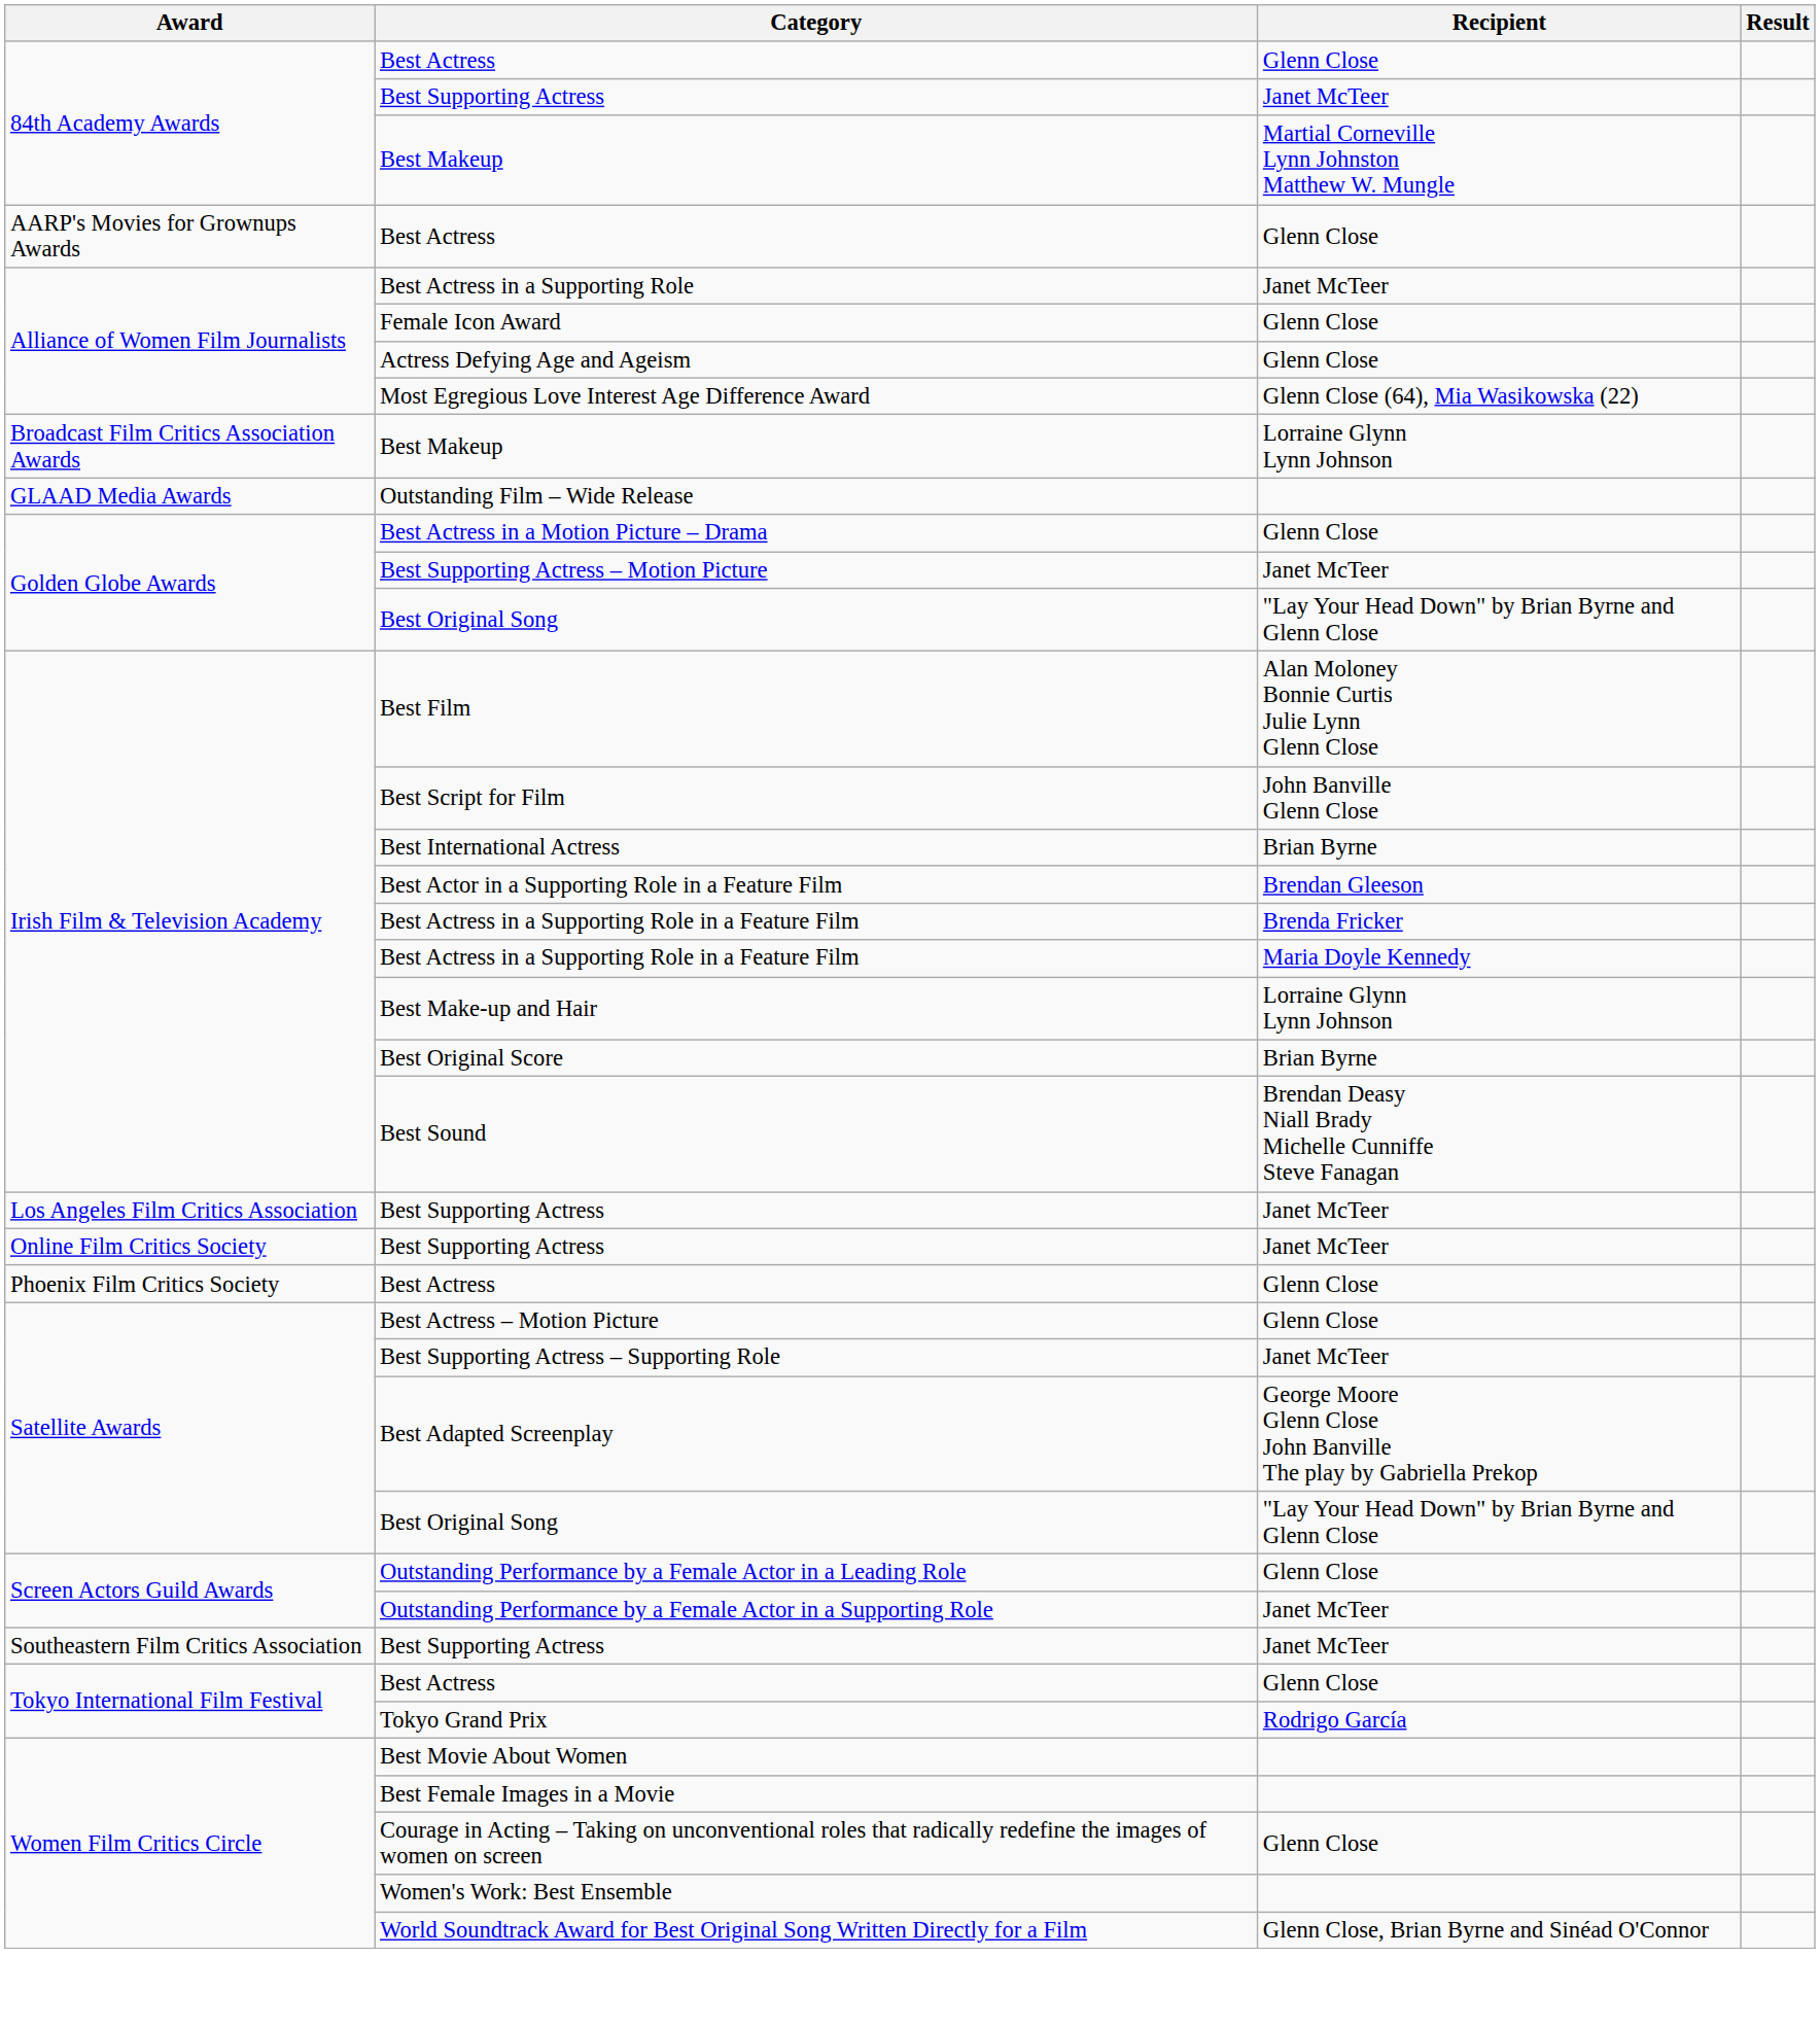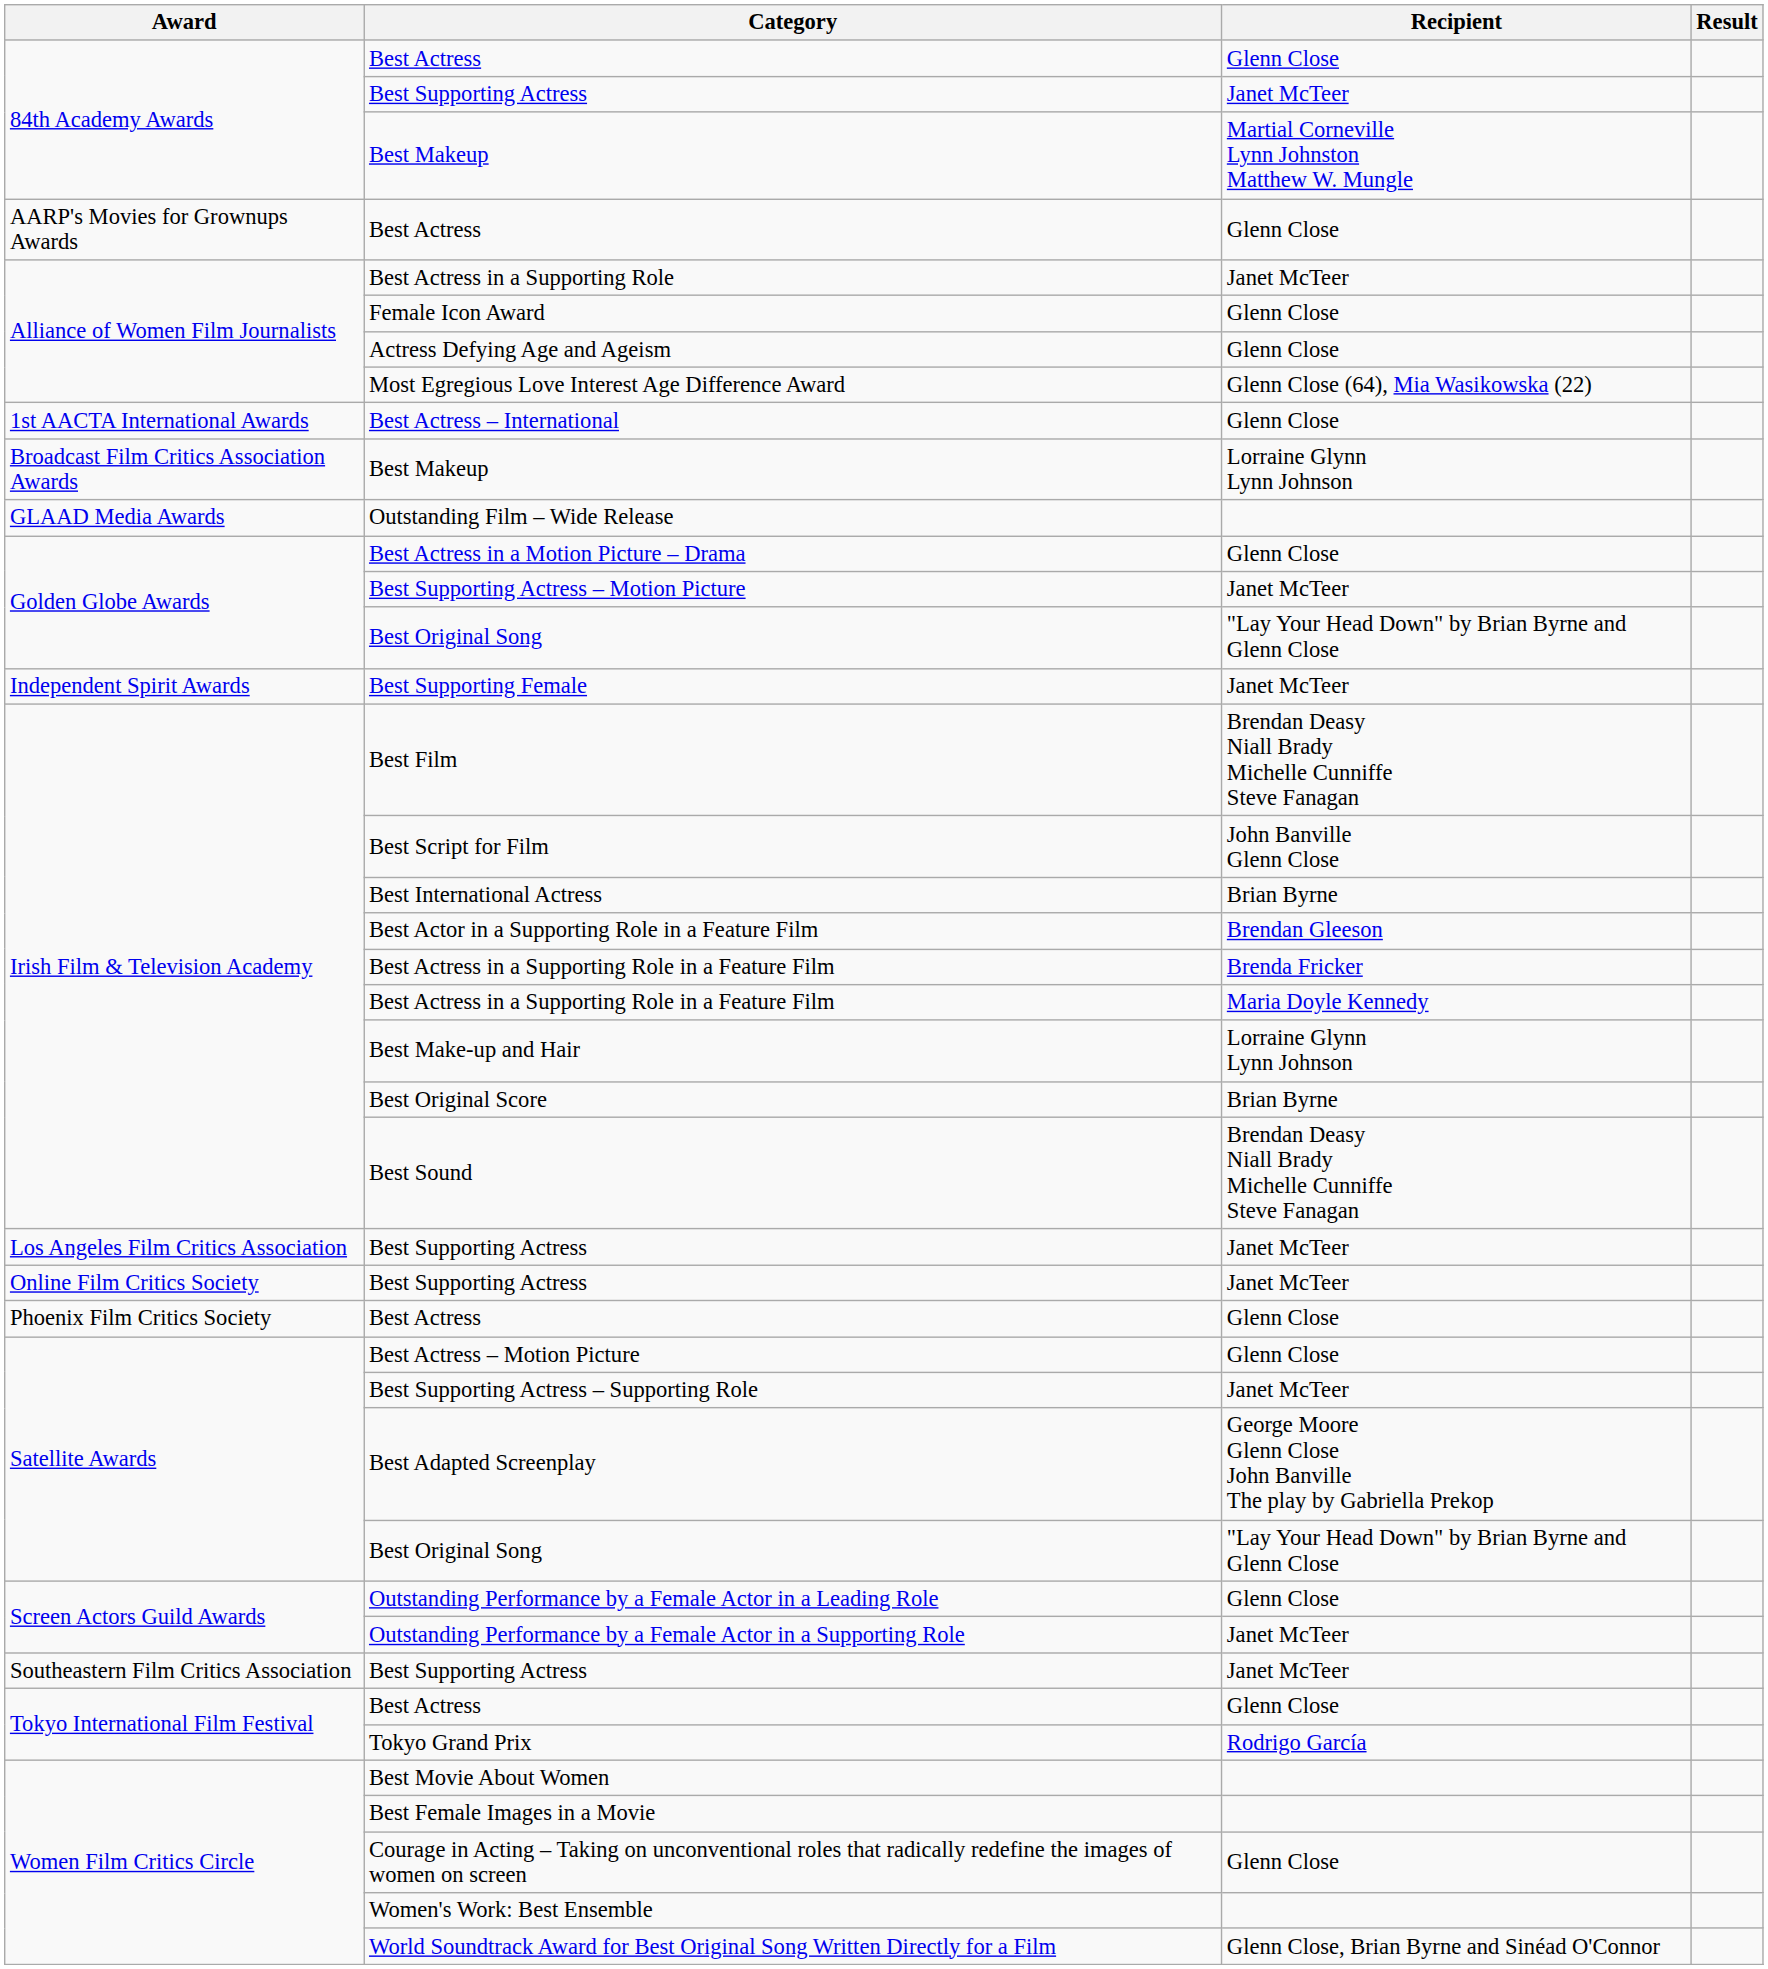+ row: 1st AACTA International Awards | Best Actress – International | Glenn Close
+ row: Independent Spirit Awards | Best Supporting Female | Janet McTeer
Best Film | Recipient: Alan Moloney Bonnie Curtis Julie Lynn Glenn Close -> Brendan Deasy Niall Brady Michelle Cunniffe Steve Fanagan
